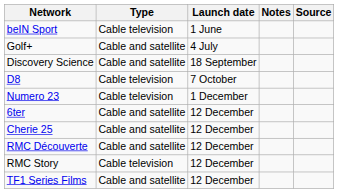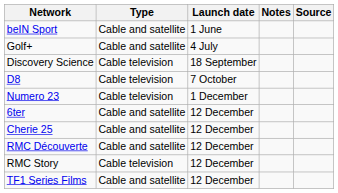beIN Sport | Type: Cable television -> Cable and satellite
Discovery Science | Type: Cable and satellite -> Cable television
